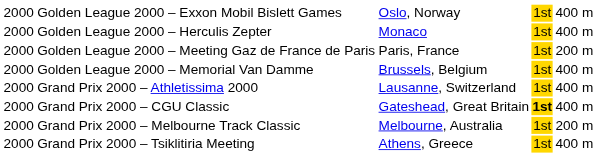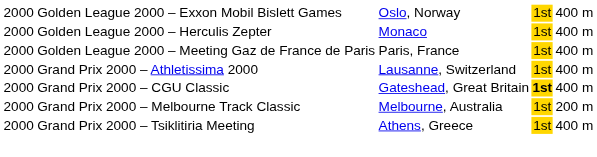Golden League 2000 – Meeting Gaz de France de Paris | column 5: 200 m -> 400 m
- row: 2000 | Golden League 2000 – Memorial Van Damme | Brussels, Belgium | 1st | 400 m
